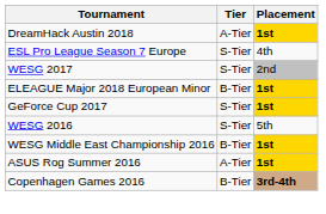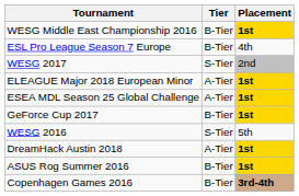rows swapped: DreamHack Austin 2018 <-> WESG Middle East Championship 2016
ESL Pro League Season 7 Europe | Tier: S-Tier -> B-Tier
ELEAGUE Major 2018 European Minor | Tier: B-Tier -> A-Tier
+ row: ESEA MDL Season 25 Global Challenge | A-Tier | 1st
GeForce Cup 2017 | Tier: S-Tier -> B-Tier
ASUS Rog Summer 2016 | Tier: A-Tier -> B-Tier
